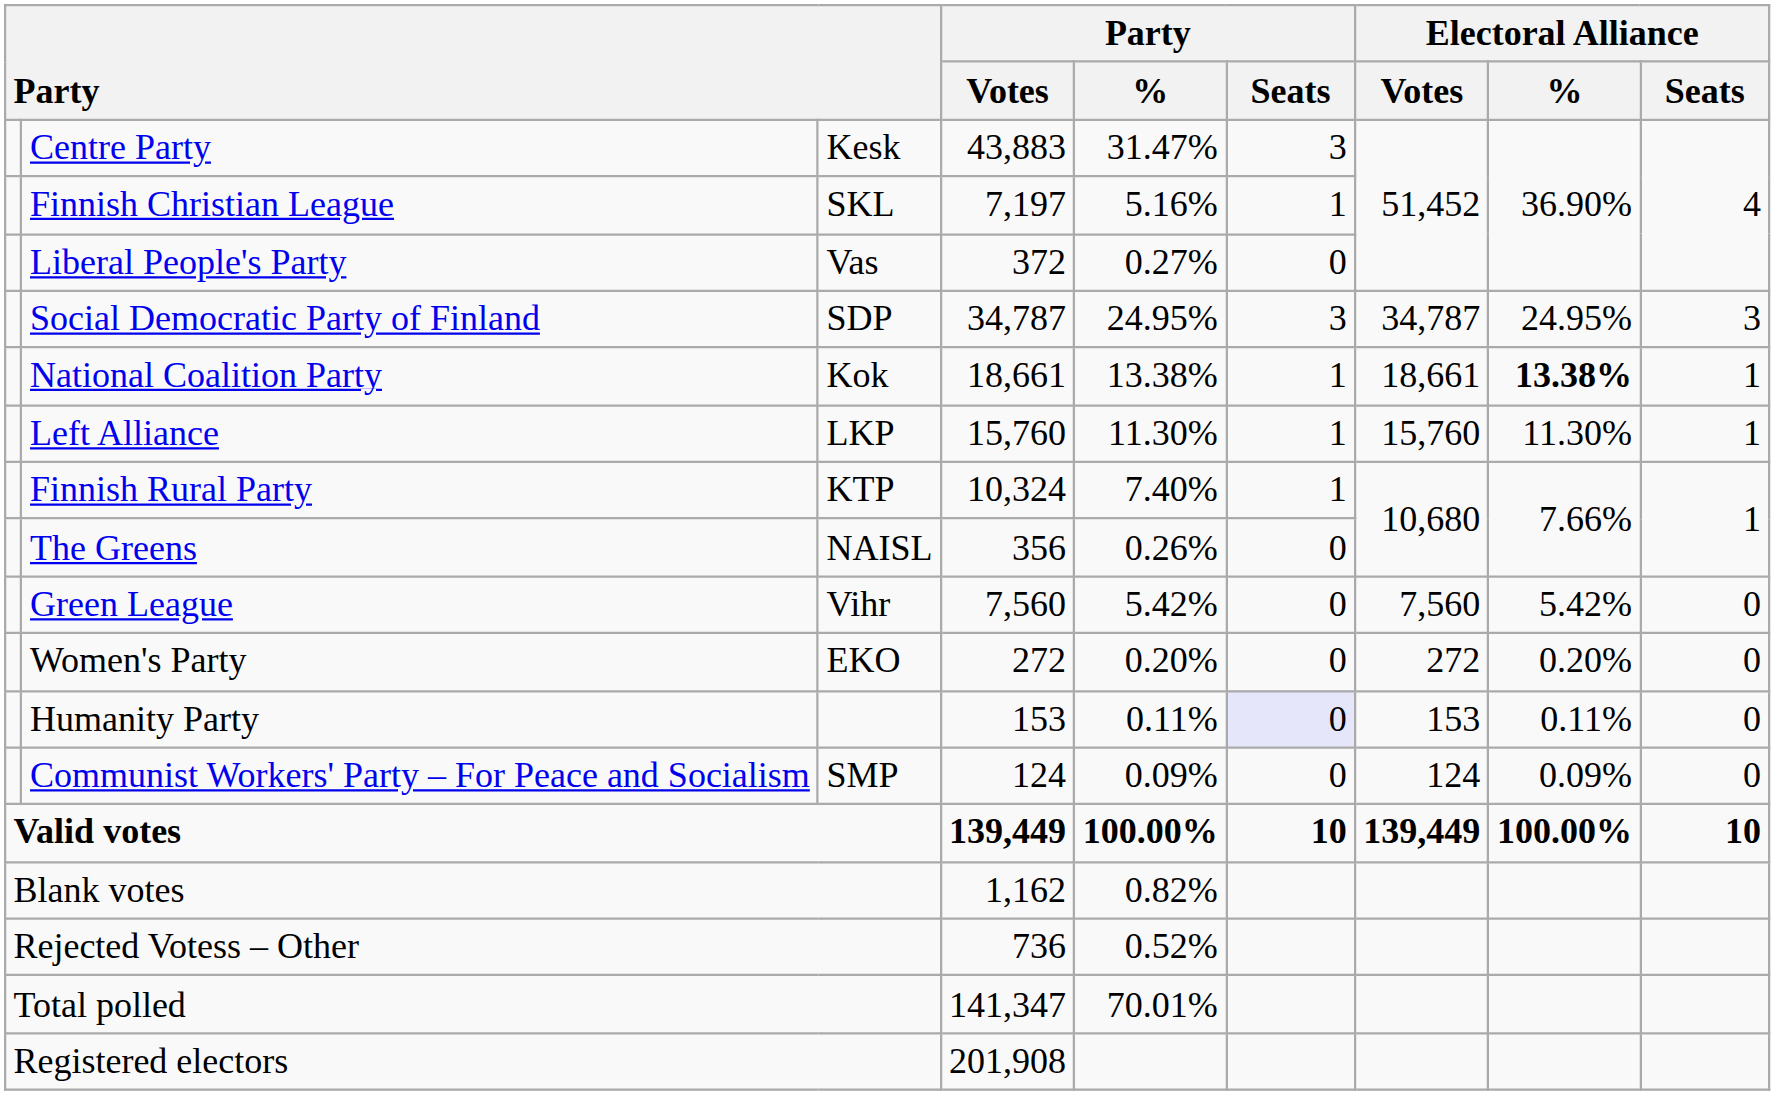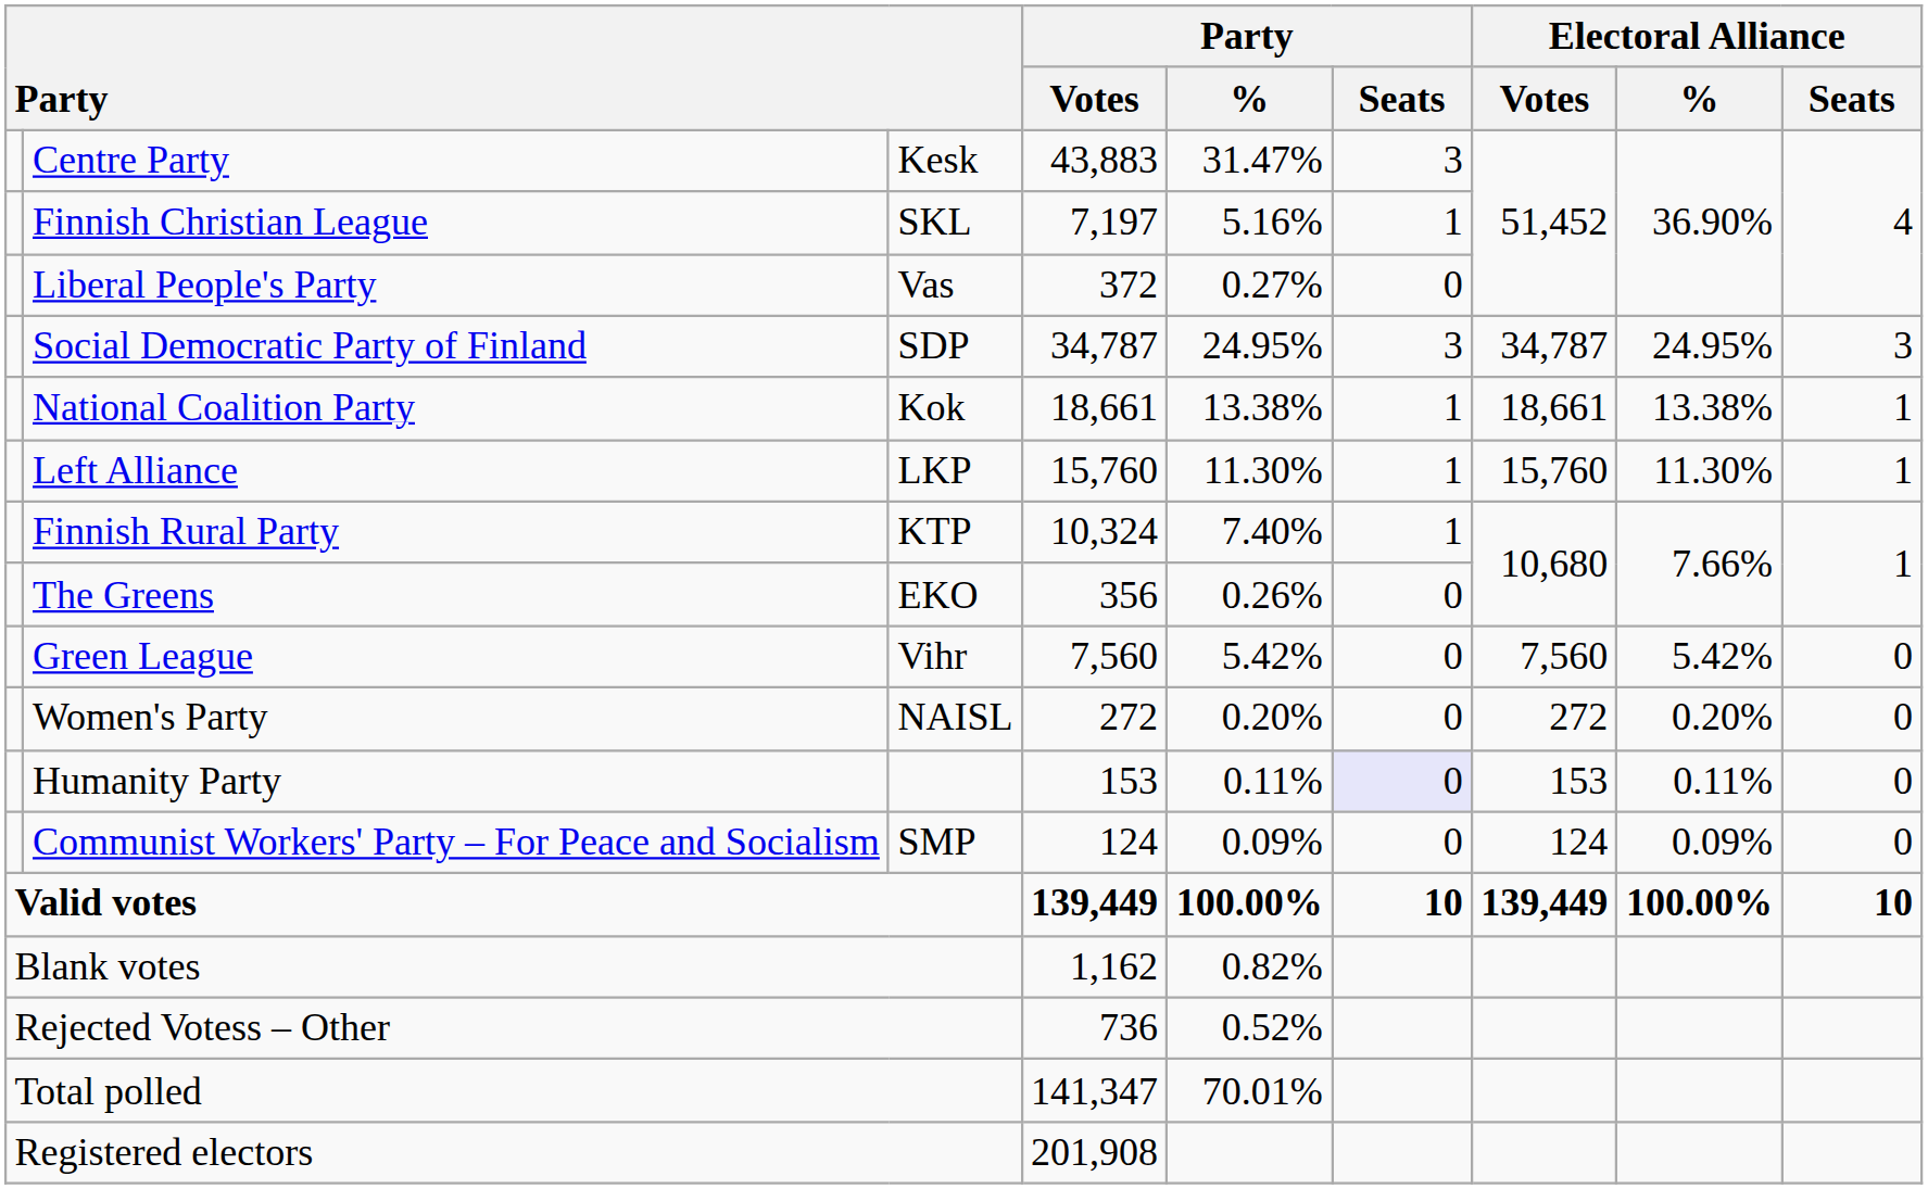National Coalition Party | Electoral Alliance / %: bold -> normal
The Greens | column 3: NAISL -> EKO
Women's Party | column 3: EKO -> NAISL
